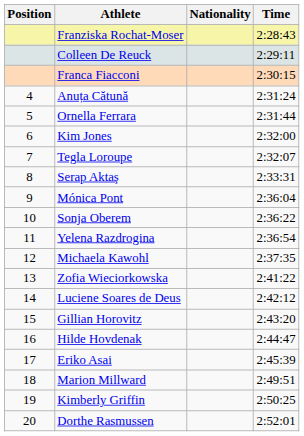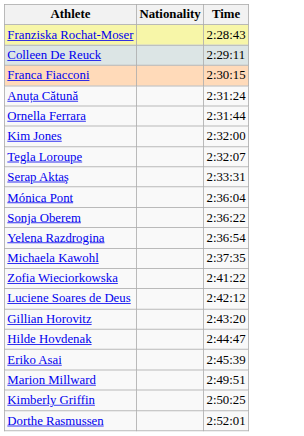- column: Position | 4 | 5 | 6 | 7 | 8 | 9 | 10 | 11 | 12 | 13 | 14 | 15 | 16 | 17 | 18 | 19 | 20
